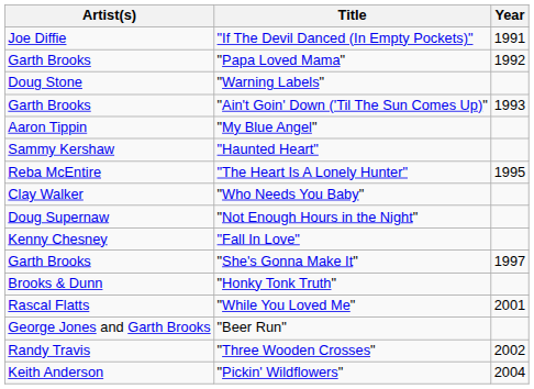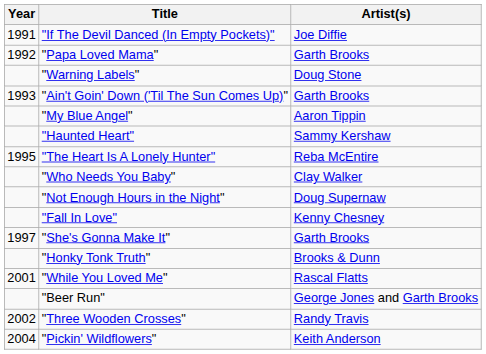columns swapped: Year <-> Artist(s)
